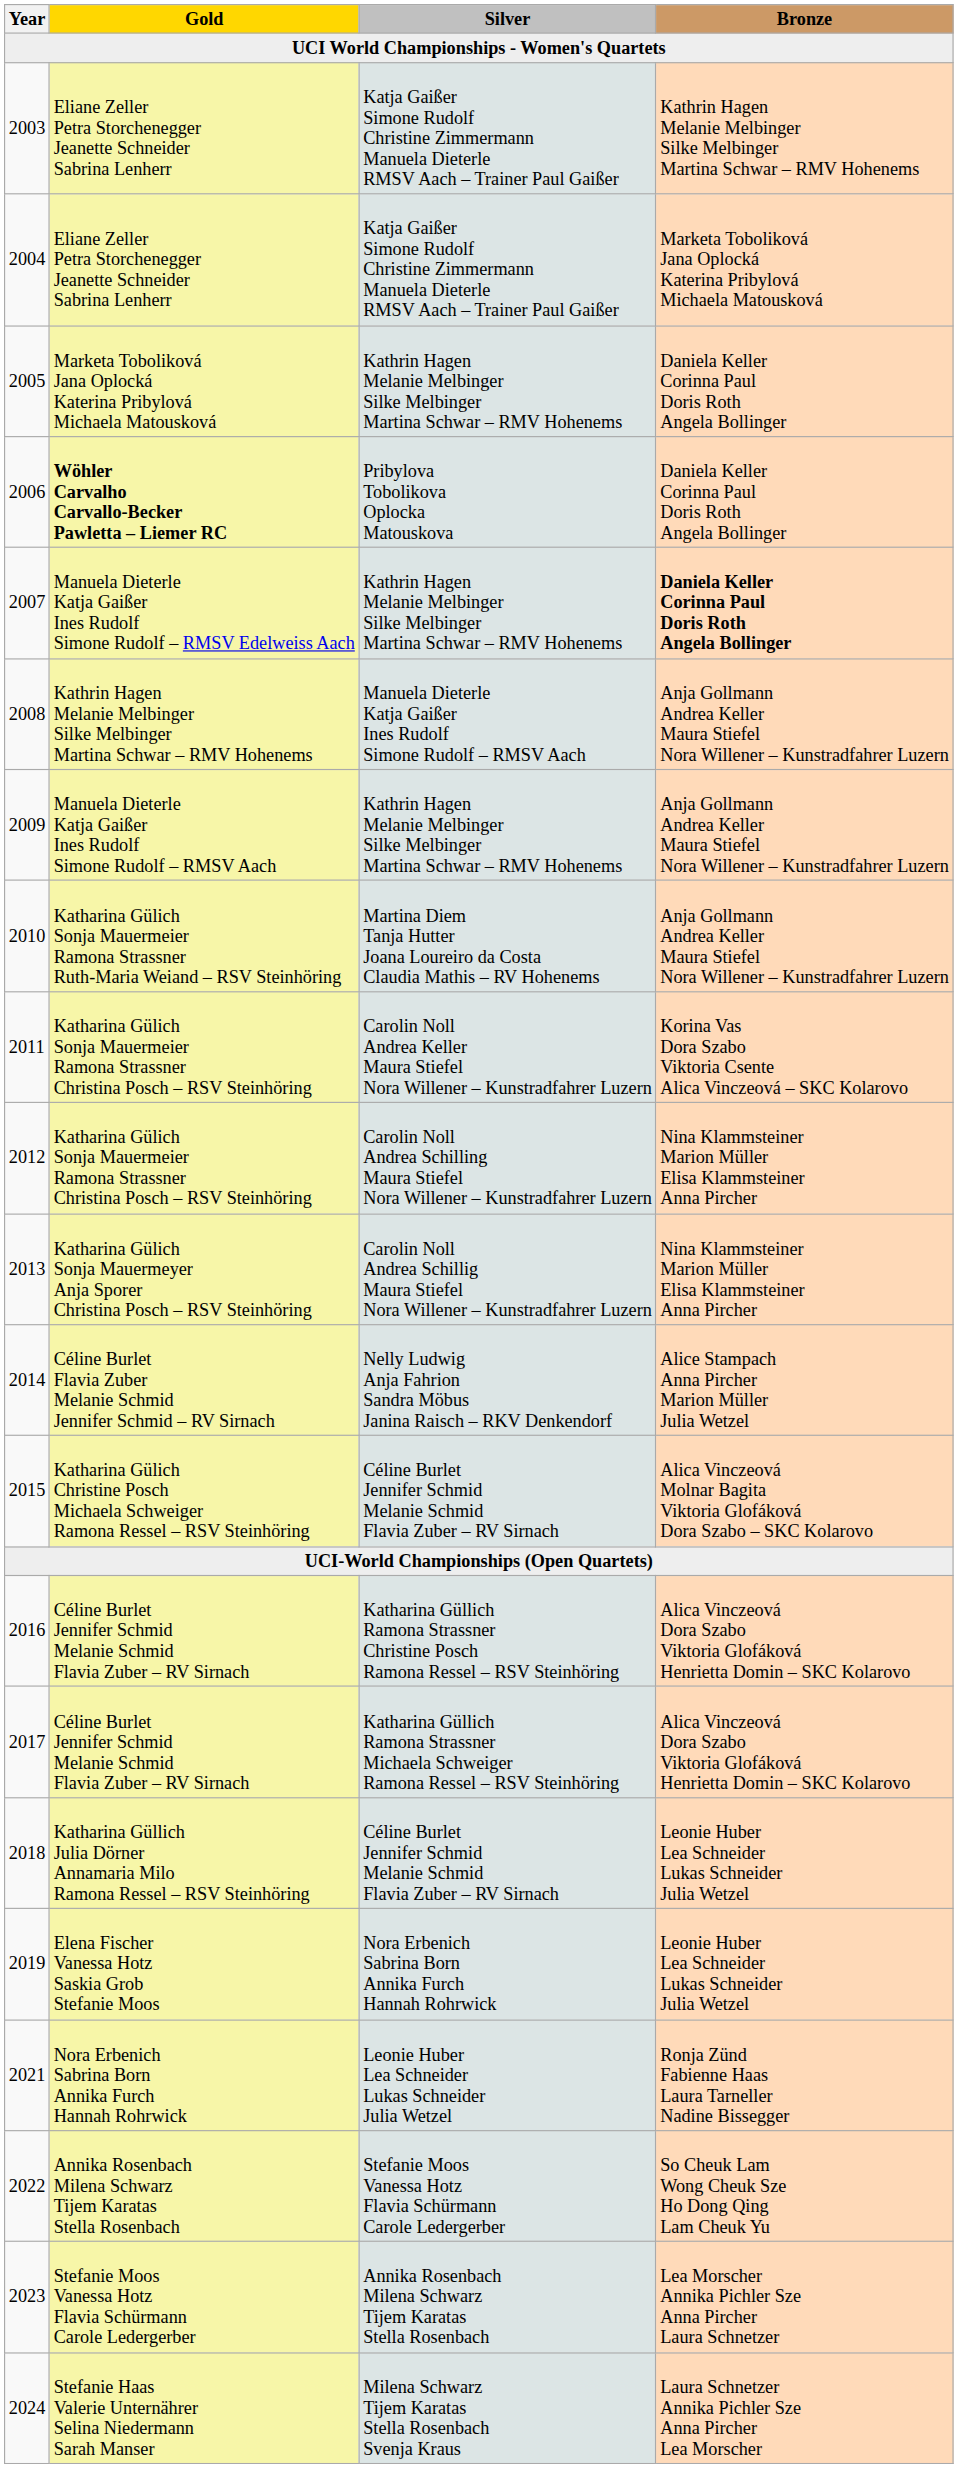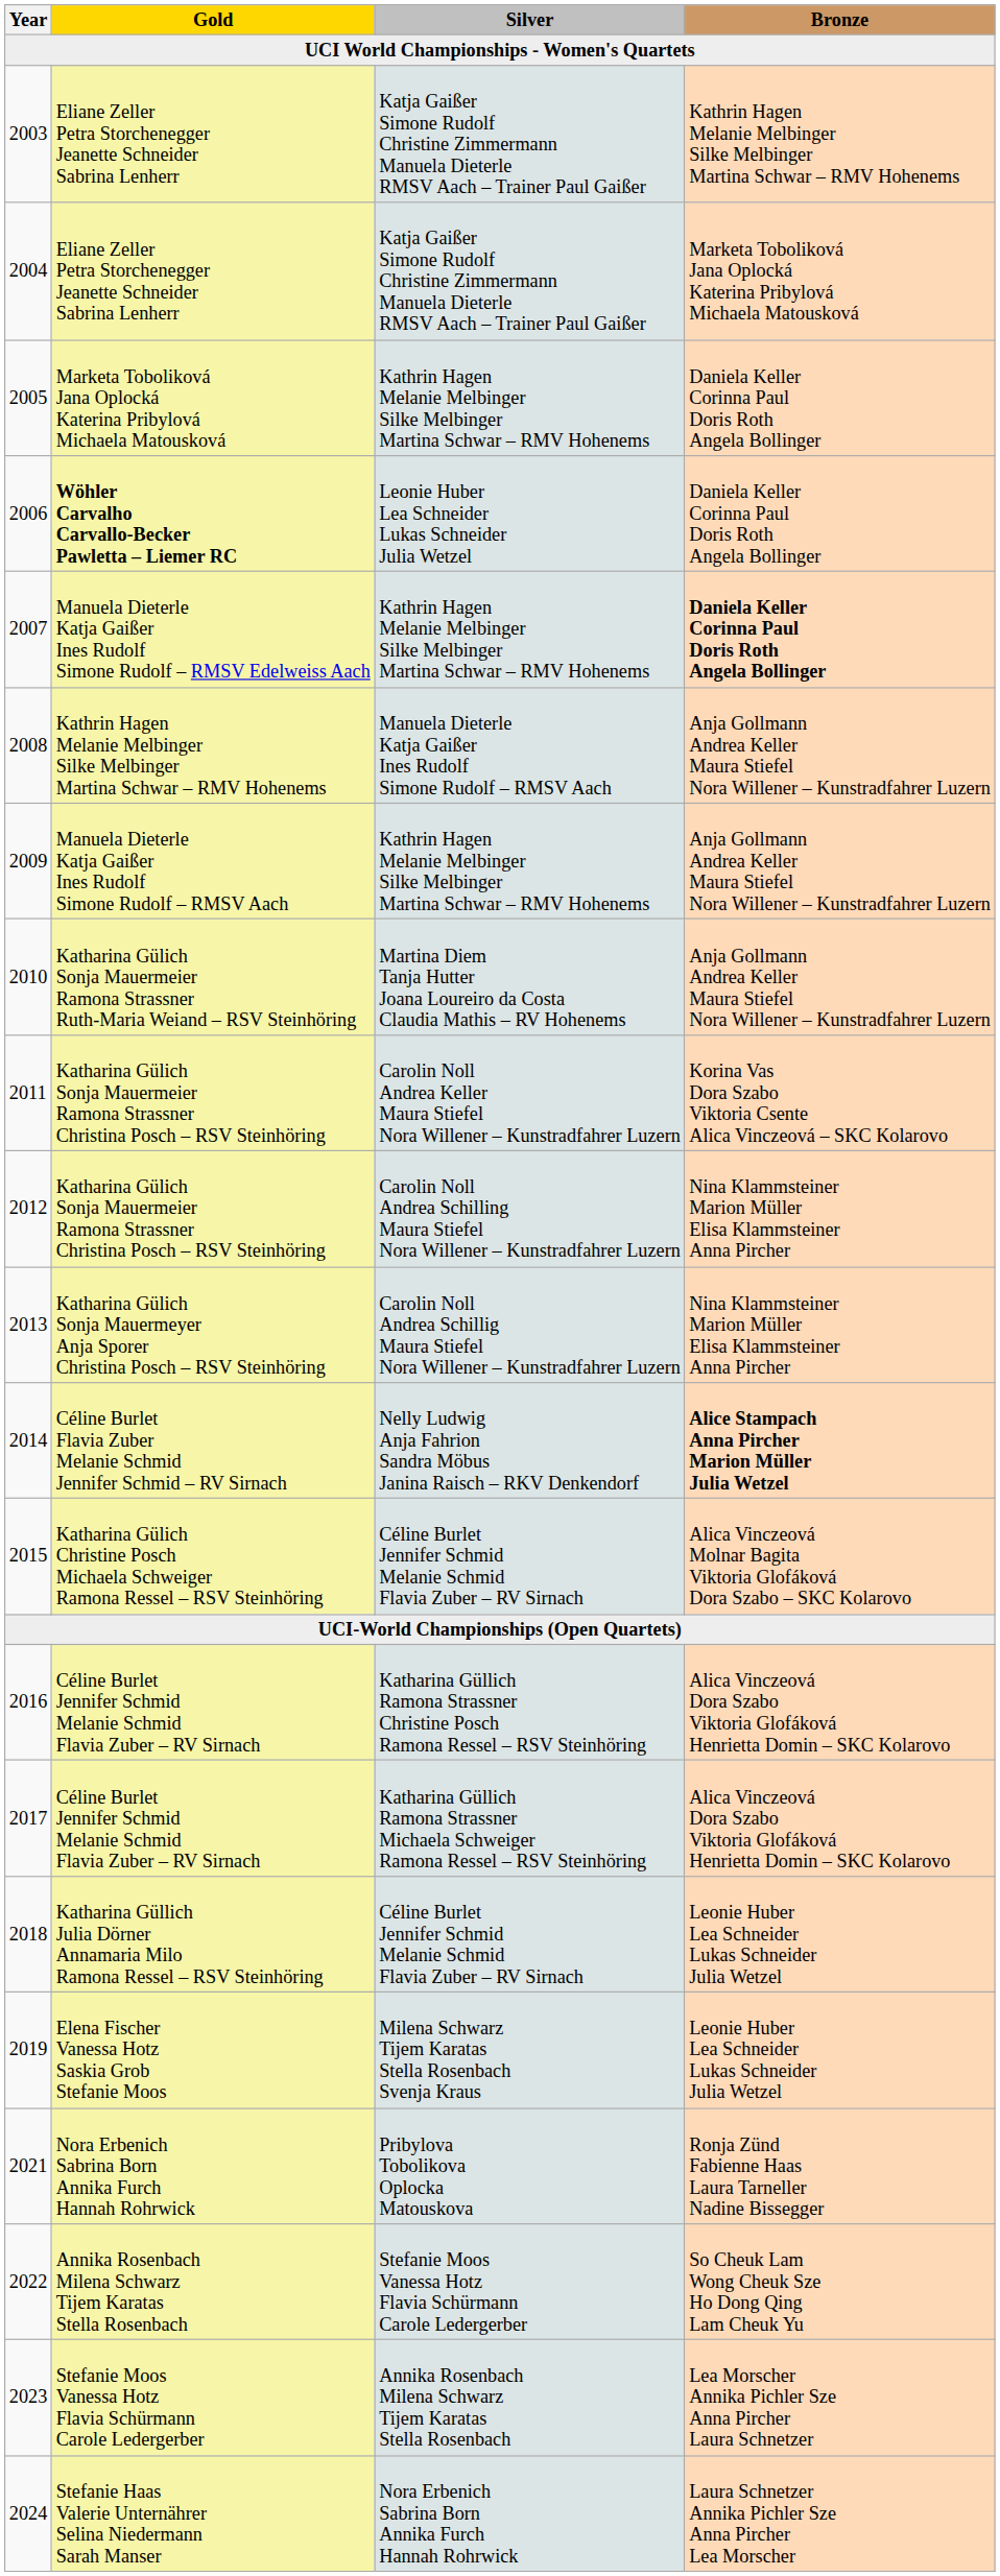2006 | Silver: Pribylova Tobolikova Oplocka Matouskova -> Leonie Huber Lea Schneider Lukas Schneider Julia Wetzel
2014 | Bronze: normal -> bold
2019 | Silver: Nora Erbenich Sabrina Born Annika Furch Hannah Rohrwick -> Milena Schwarz Tijem Karatas Stella Rosenbach Svenja Kraus
2021 | Silver: Leonie Huber Lea Schneider Lukas Schneider Julia Wetzel -> Pribylova Tobolikova Oplocka Matouskova
2024 | Silver: Milena Schwarz Tijem Karatas Stella Rosenbach Svenja Kraus -> Nora Erbenich Sabrina Born Annika Furch Hannah Rohrwick
